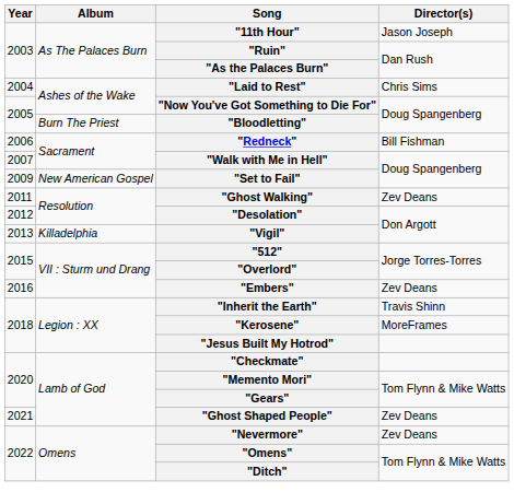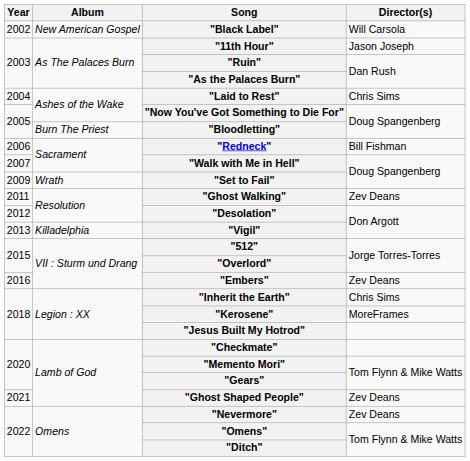+ row: 2002 | New American Gospel | "Black Label" | Will Carsola
"Set to Fail" | Album: New American Gospel -> Wrath
"Inherit the Earth" | Director(s): Travis Shinn -> Chris Sims
